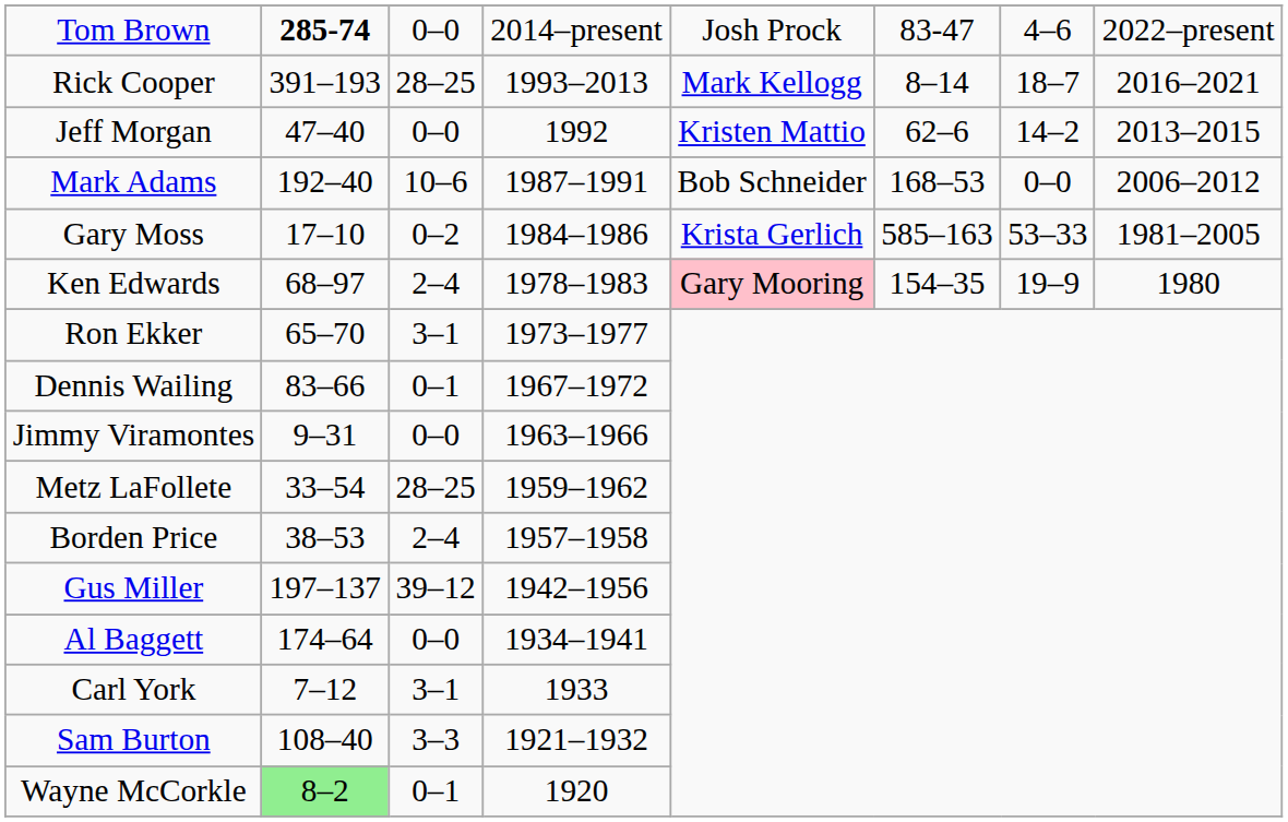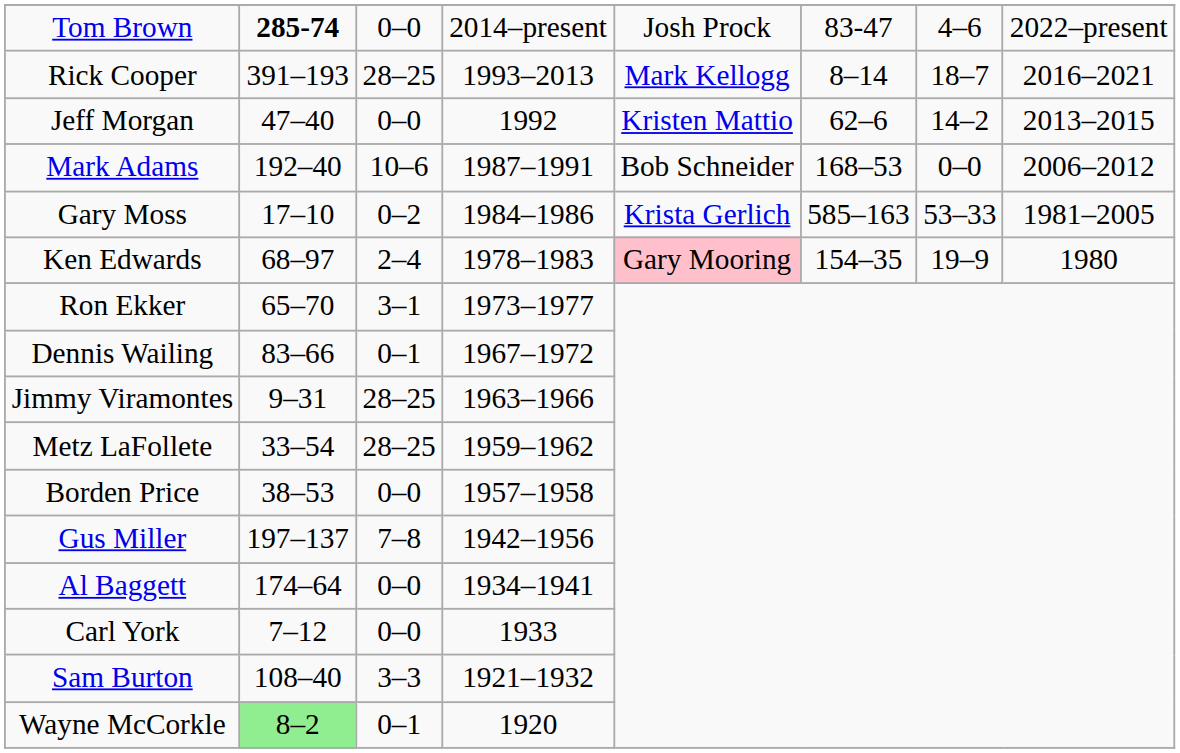Jimmy Viramontes | column 3: 0–0 -> 28–25
Borden Price | column 3: 2–4 -> 0–0
Gus Miller | column 3: 39–12 -> 7–8
Carl York | column 3: 3–1 -> 0–0
